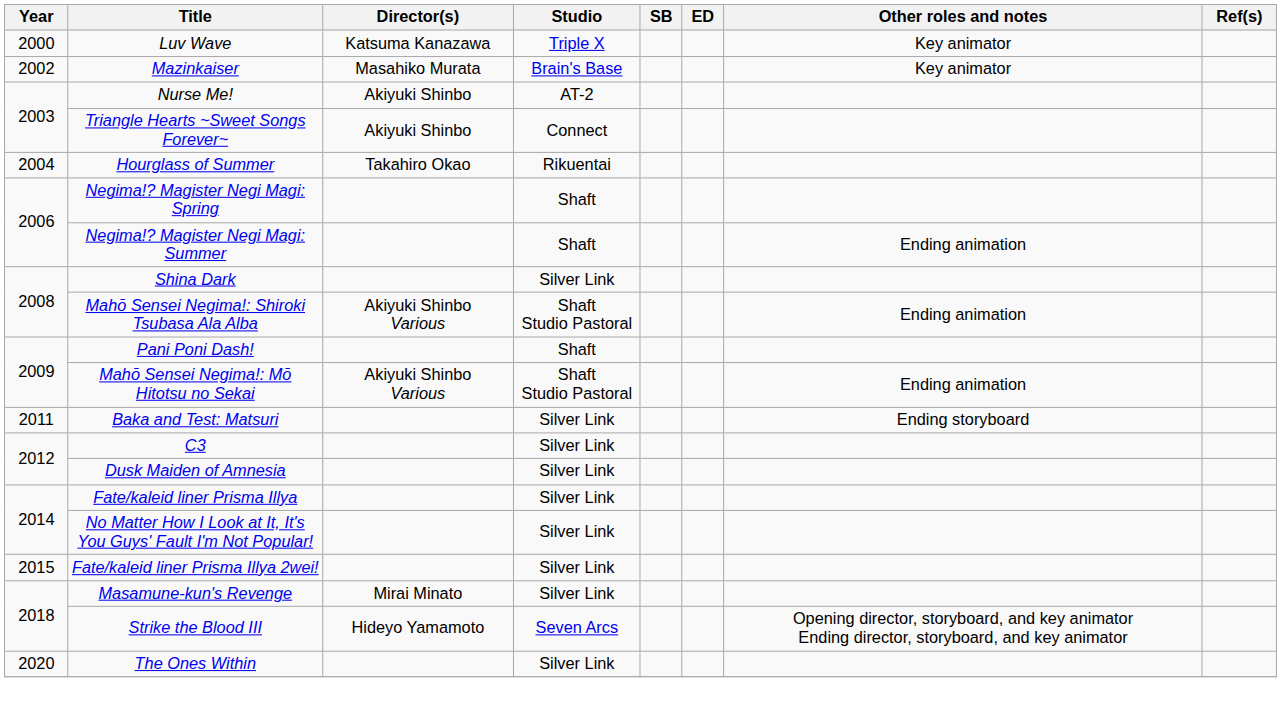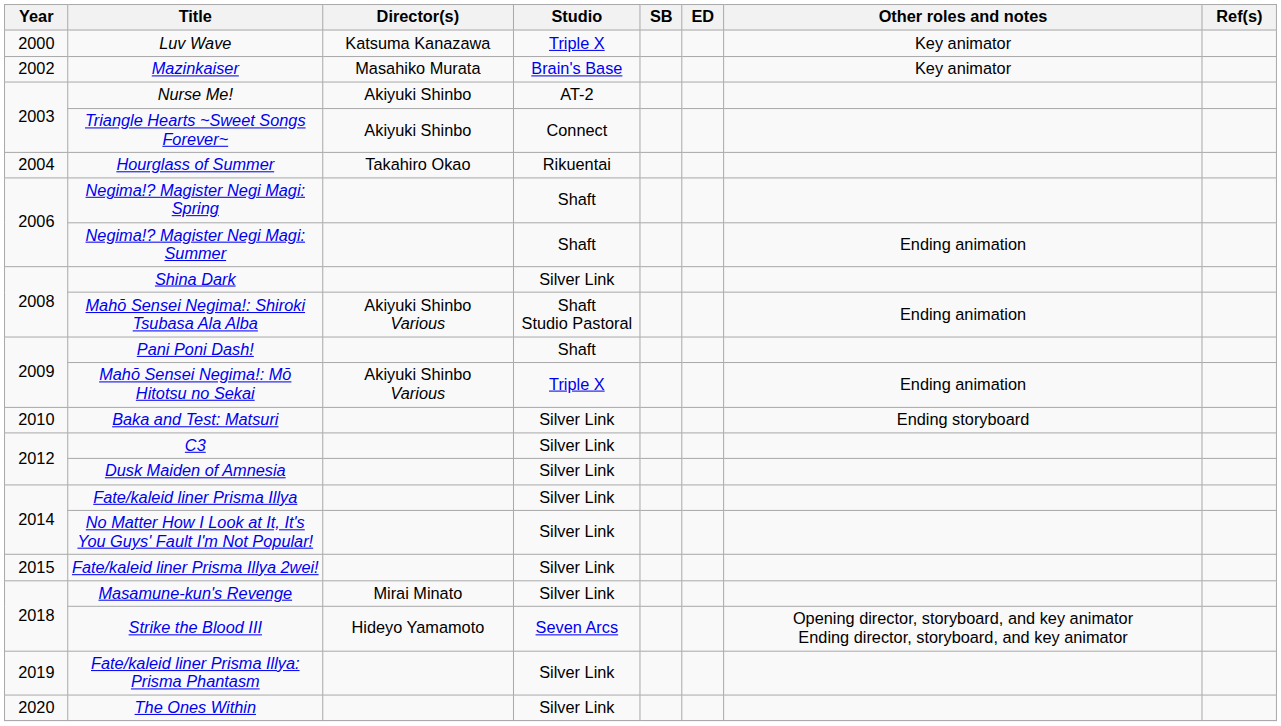Mahō Sensei Negima!: Mō Hitotsu no Sekai | Studio: Shaft Studio Pastoral -> Triple X
Baka and Test: Matsuri | Year: 2011 -> 2010
+ row: 2019 | Fate/kaleid liner Prisma Illya: Prisma Phantasm | Silver Link
